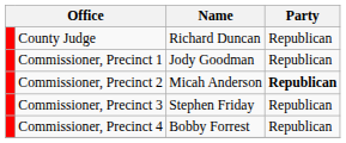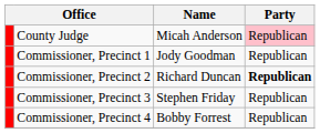County Judge | Name: Richard Duncan -> Micah Anderson
County Judge | Party: no background -> pink background
Commissioner, Precinct 2 | Name: Micah Anderson -> Richard Duncan
